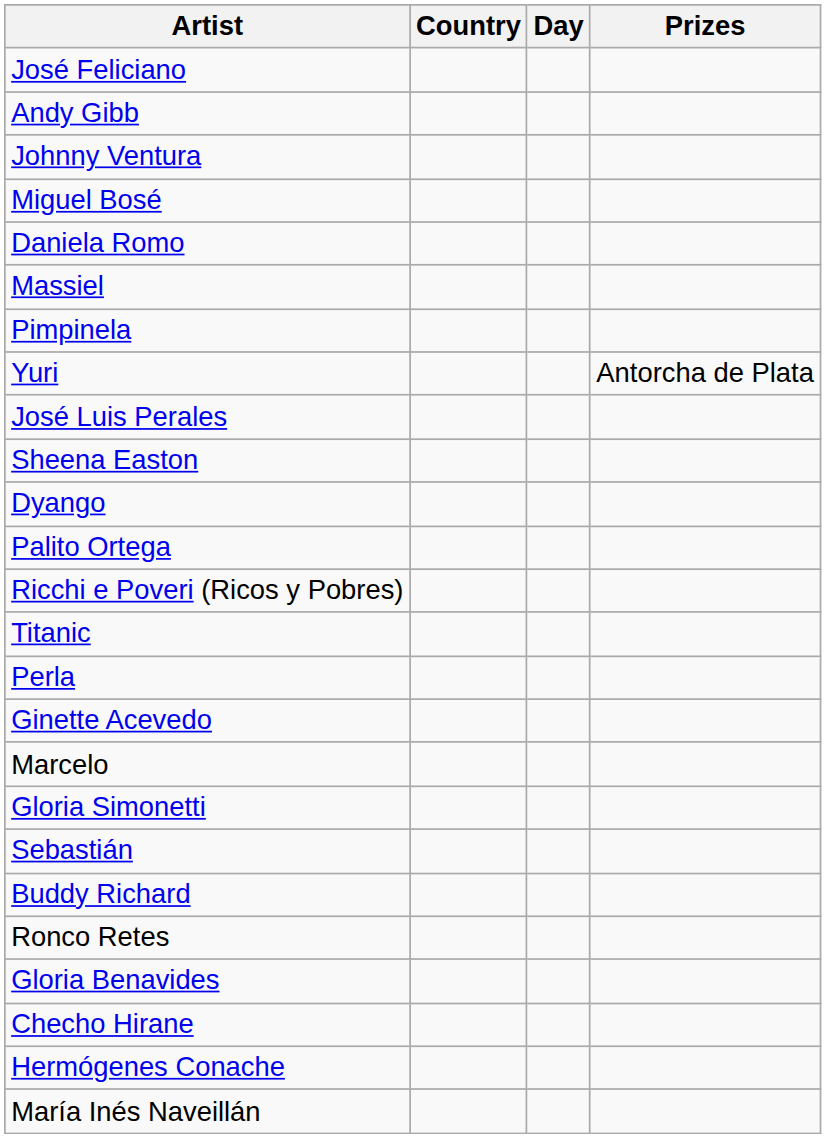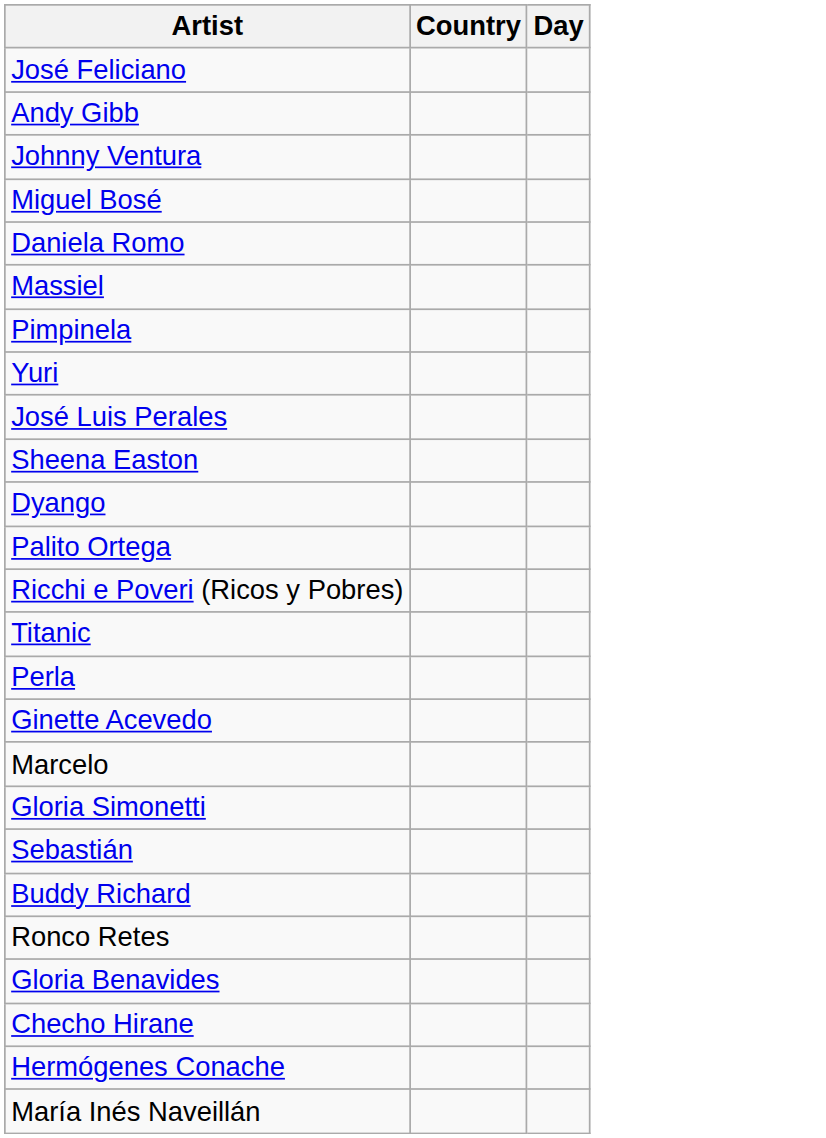- column: Prizes | Antorcha de Plata
